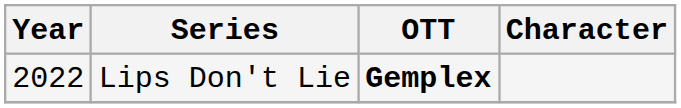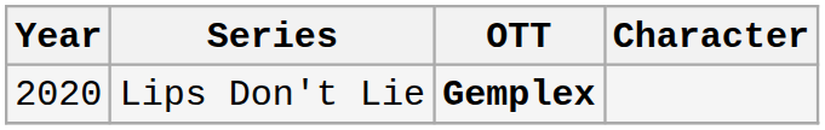Lips Don't Lie | Year: 2022 -> 2020
